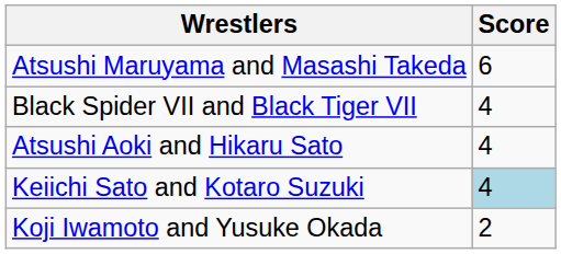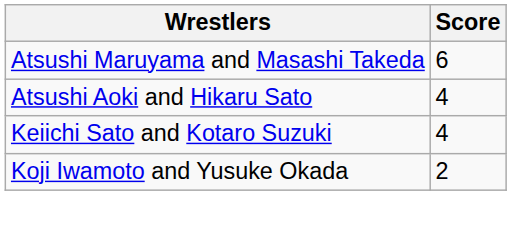- row: Black Spider VII and Black Tiger VII | 4
Keiichi Sato and Kotaro Suzuki | Score: lightblue background -> no background
